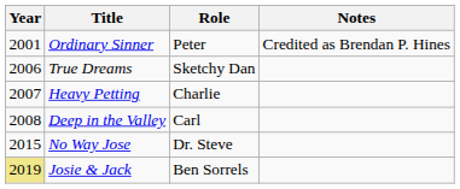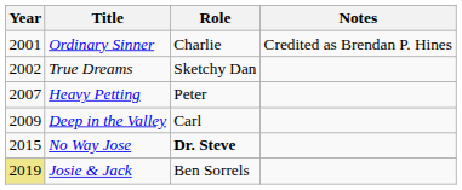Ordinary Sinner | Role: Peter -> Charlie
True Dreams | Year: 2006 -> 2002
Heavy Petting | Role: Charlie -> Peter
Deep in the Valley | Year: 2008 -> 2009
No Way Jose | Role: normal -> bold
